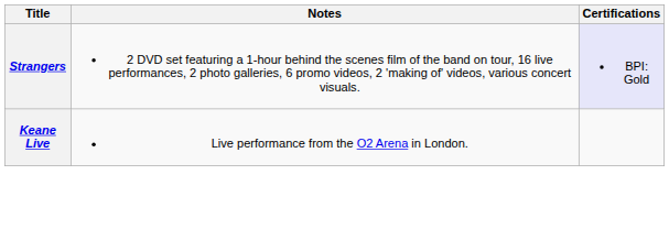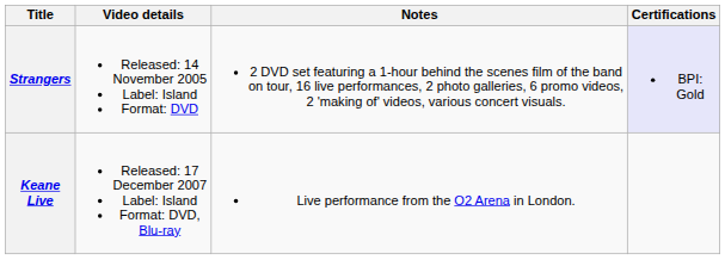+ column: Video details | Released: 14 November 2005 Label: Island Format: DVD | Released: 17 December 2007 Label: Island Format: DVD, Blu-ray
